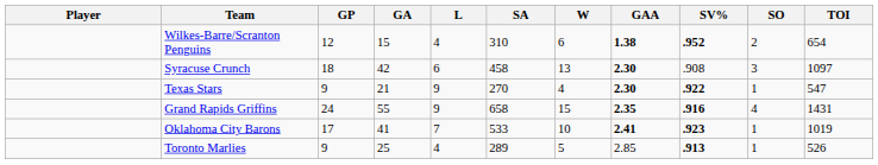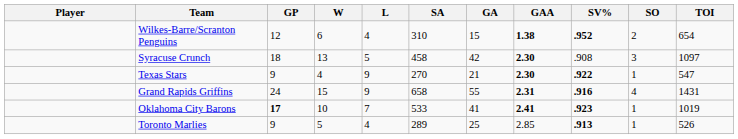columns swapped: W <-> GA
Syracuse Crunch | L: 6 -> 5
Grand Rapids Griffins | GAA: 2.35 -> 2.31
Oklahoma City Barons | GP: normal -> bold
